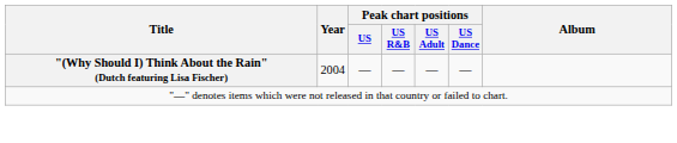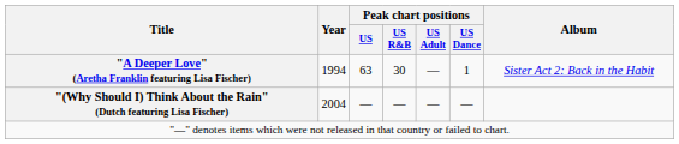+ row: "A Deeper Love" (Aretha Franklin featuring Lisa Fischer) | 1994 | 63 | 30 | — | 1 | Sister Act 2: Back in the Habit
